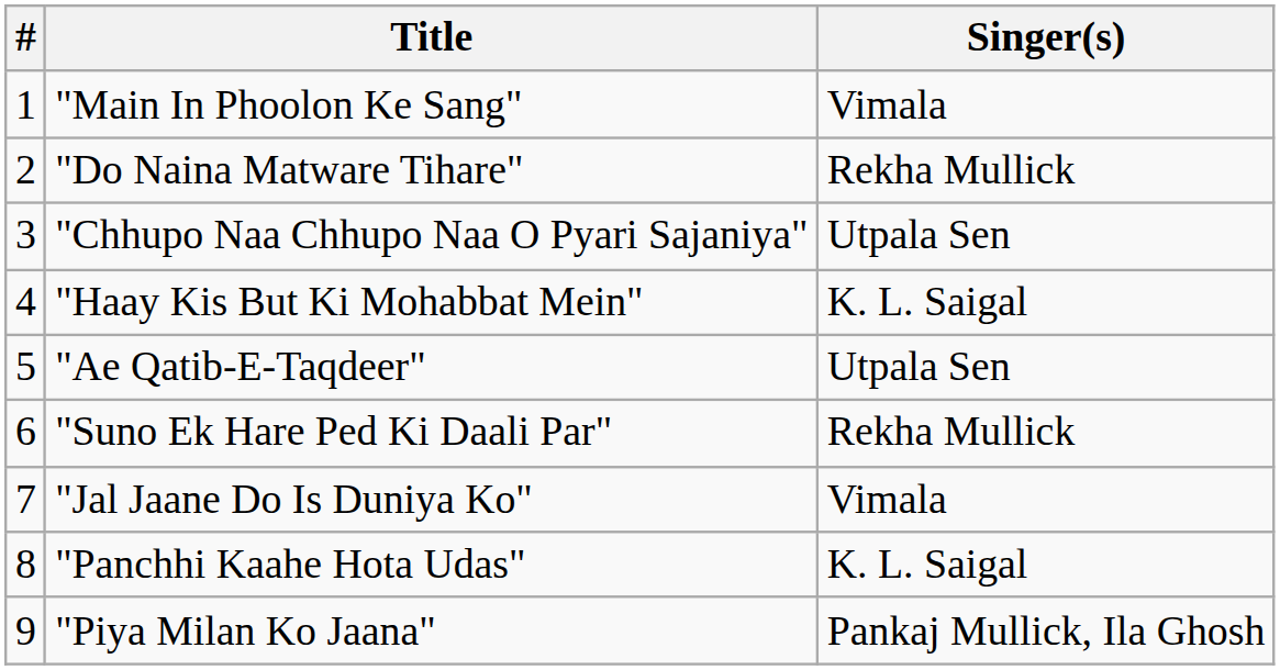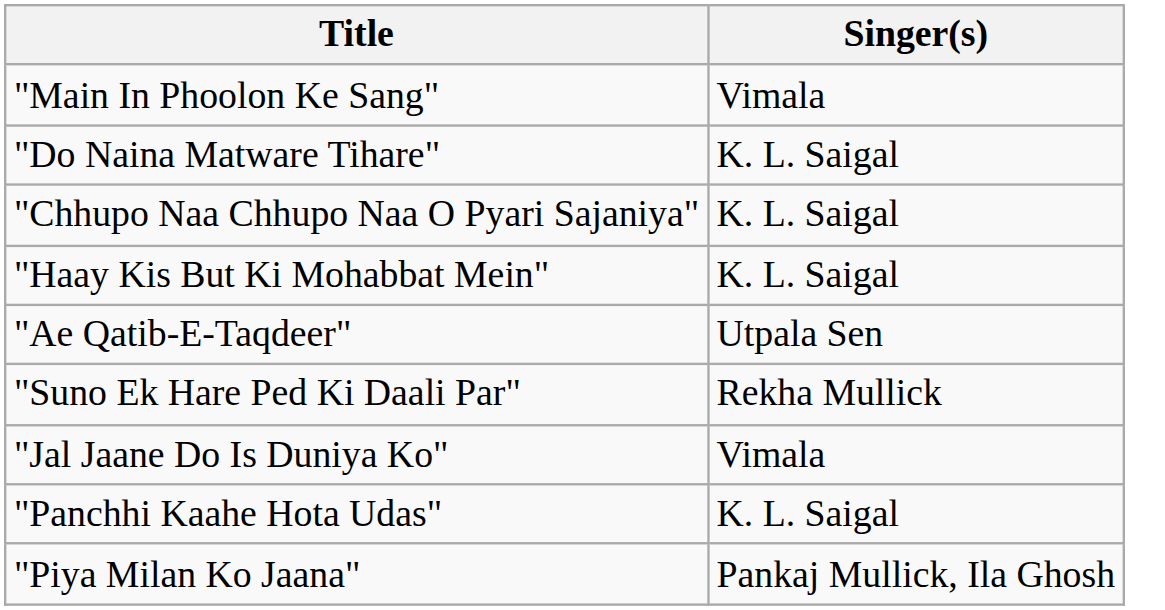- column: # | 1 | 2 | 3 | 4 | 5 | 6 | 7 | 8 | 9
"Do Naina Matware Tihare" | Singer(s): Rekha Mullick -> K. L. Saigal
"Chhupo Naa Chhupo Naa O Pyari Sajaniya" | Singer(s): Utpala Sen -> K. L. Saigal
